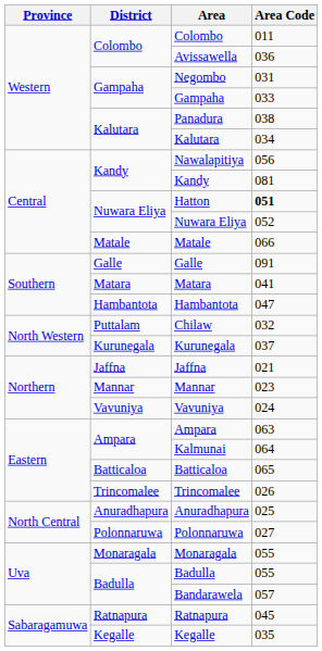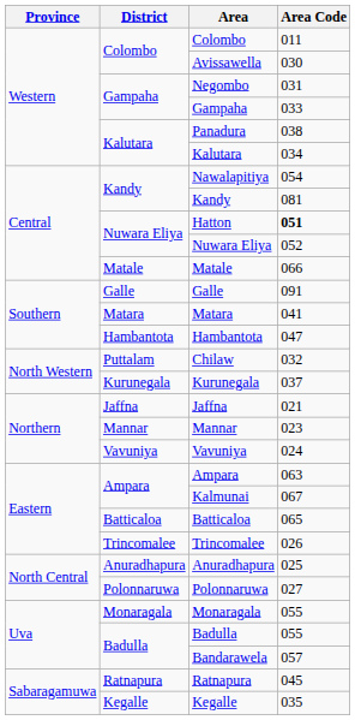Avissawella | Area Code: 036 -> 030
Nawalapitiya | Area Code: 056 -> 054
Kalmunai | Area Code: 064 -> 067
